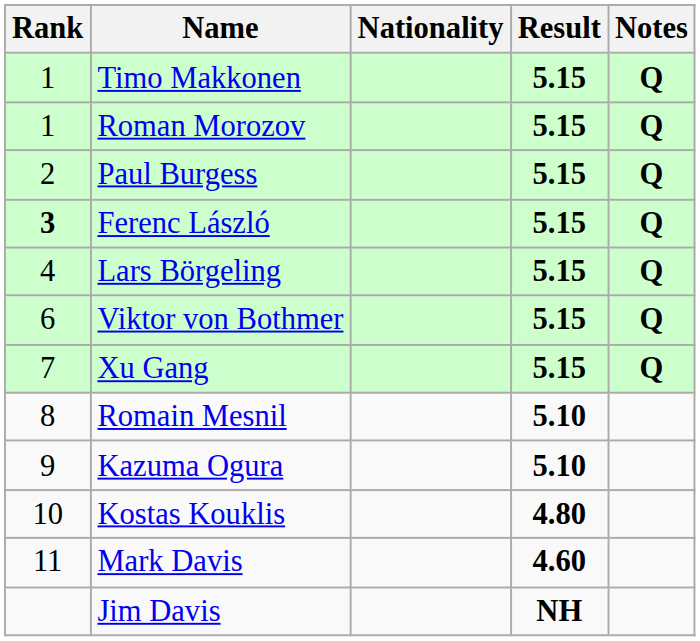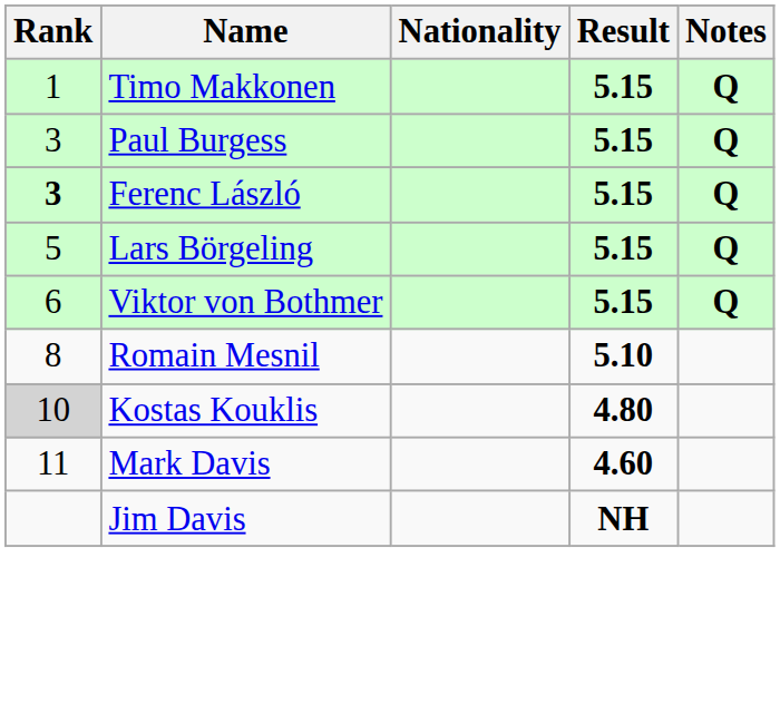- row: 1 | Roman Morozov | 5.15 | Q
Paul Burgess | Rank: 2 -> 3
Lars Börgeling | Rank: 4 -> 5
- row: 7 | Xu Gang | 5.15 | Q
- row: 9 | Kazuma Ogura | 5.10
Kostas Kouklis | Rank: no background -> lightgrey background
